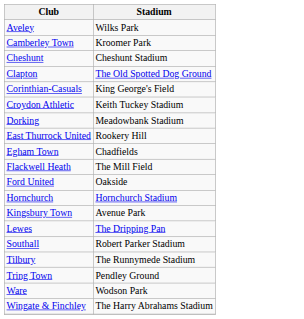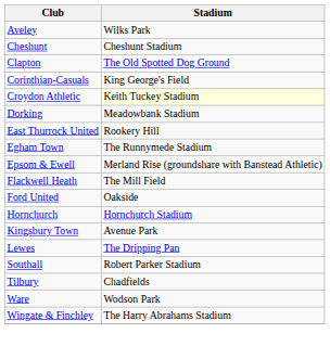- row: Camberley Town | Kroomer Park
Croydon Athletic | Stadium: no background -> lightyellow background
Egham Town | Stadium: Chadfields -> The Runnymede Stadium
+ row: Epsom & Ewell | Merland Rise (groundshare with Banstead Athletic)
Tilbury | Stadium: The Runnymede Stadium -> Chadfields
- row: Tring Town | Pendley Ground
